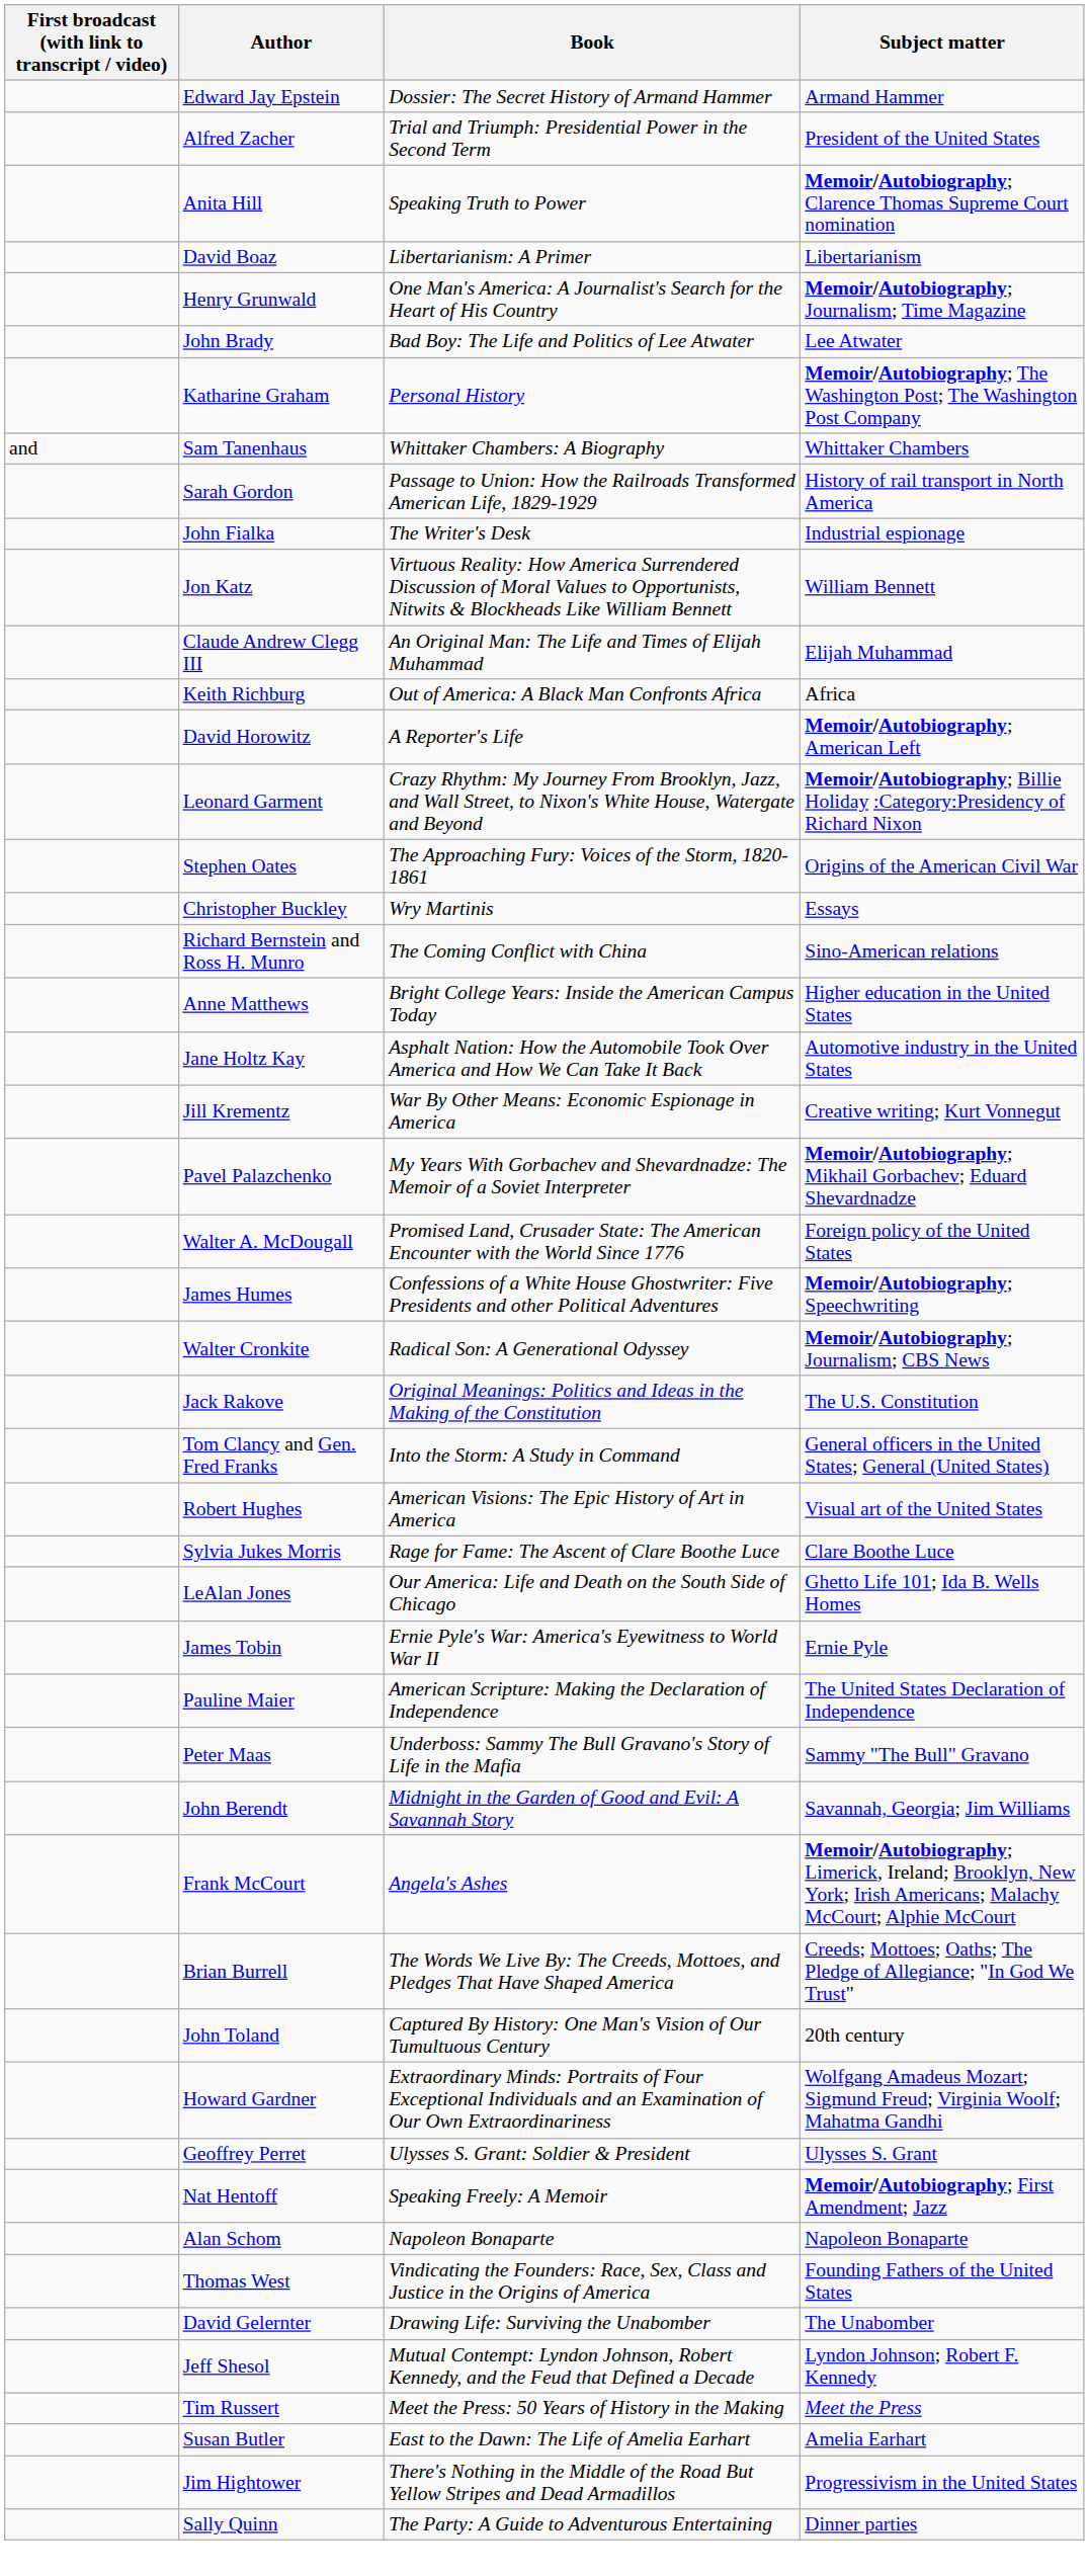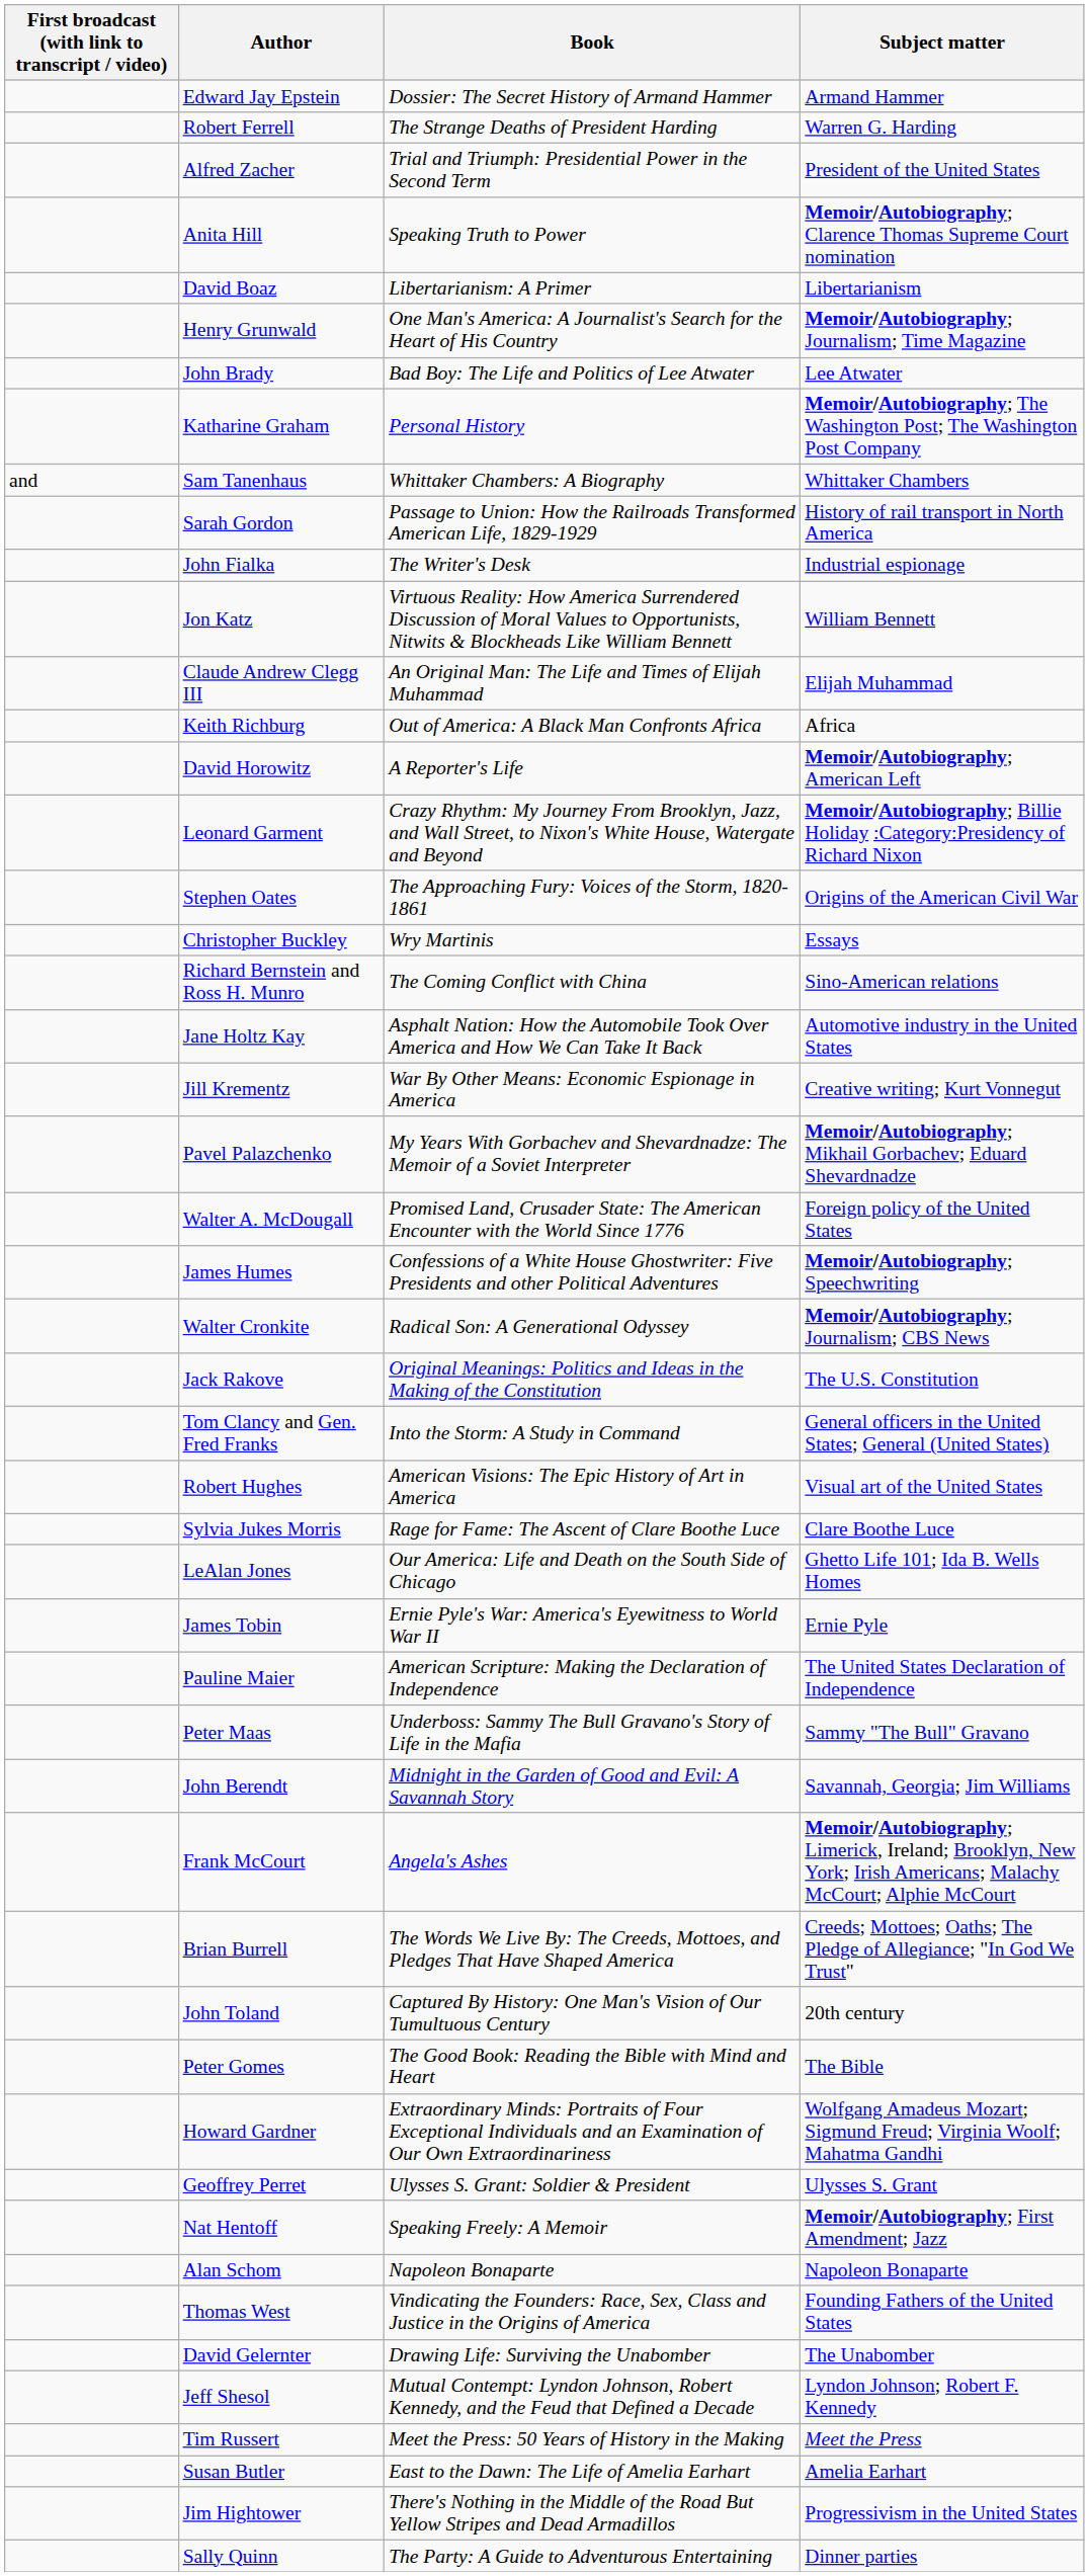+ row: Robert Ferrell | The Strange Deaths of President Harding | Warren G. Harding
- row: Anne Matthews | Bright College Years: Inside the American Campus Today | Higher education in the United States
+ row: Peter Gomes | The Good Book: Reading the Bible with Mind and Heart | The Bible
